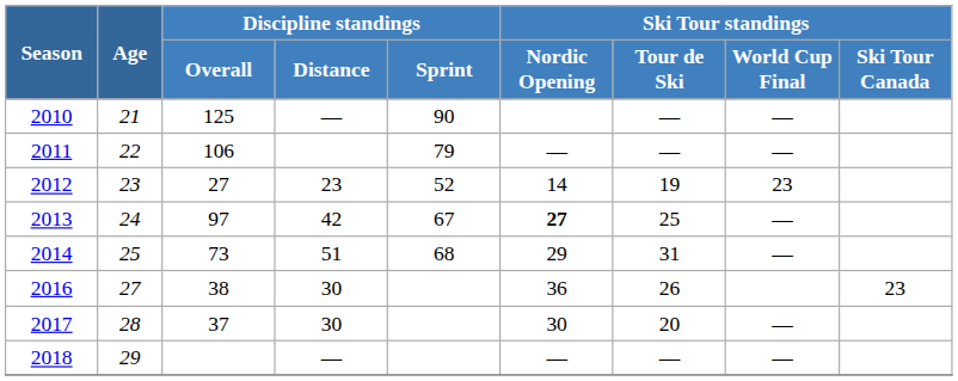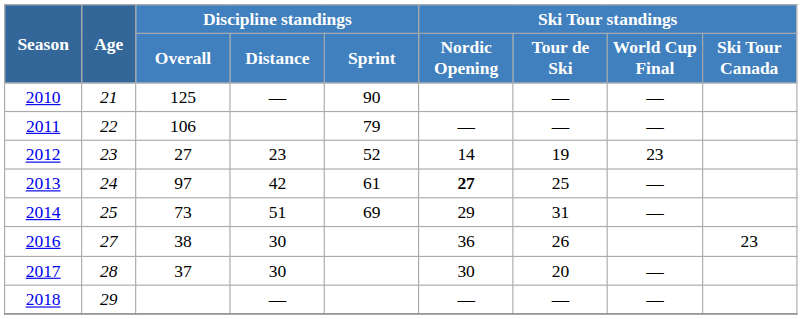2013 | Discipline standings / Sprint: 67 -> 61
2014 | Discipline standings / Sprint: 68 -> 69
